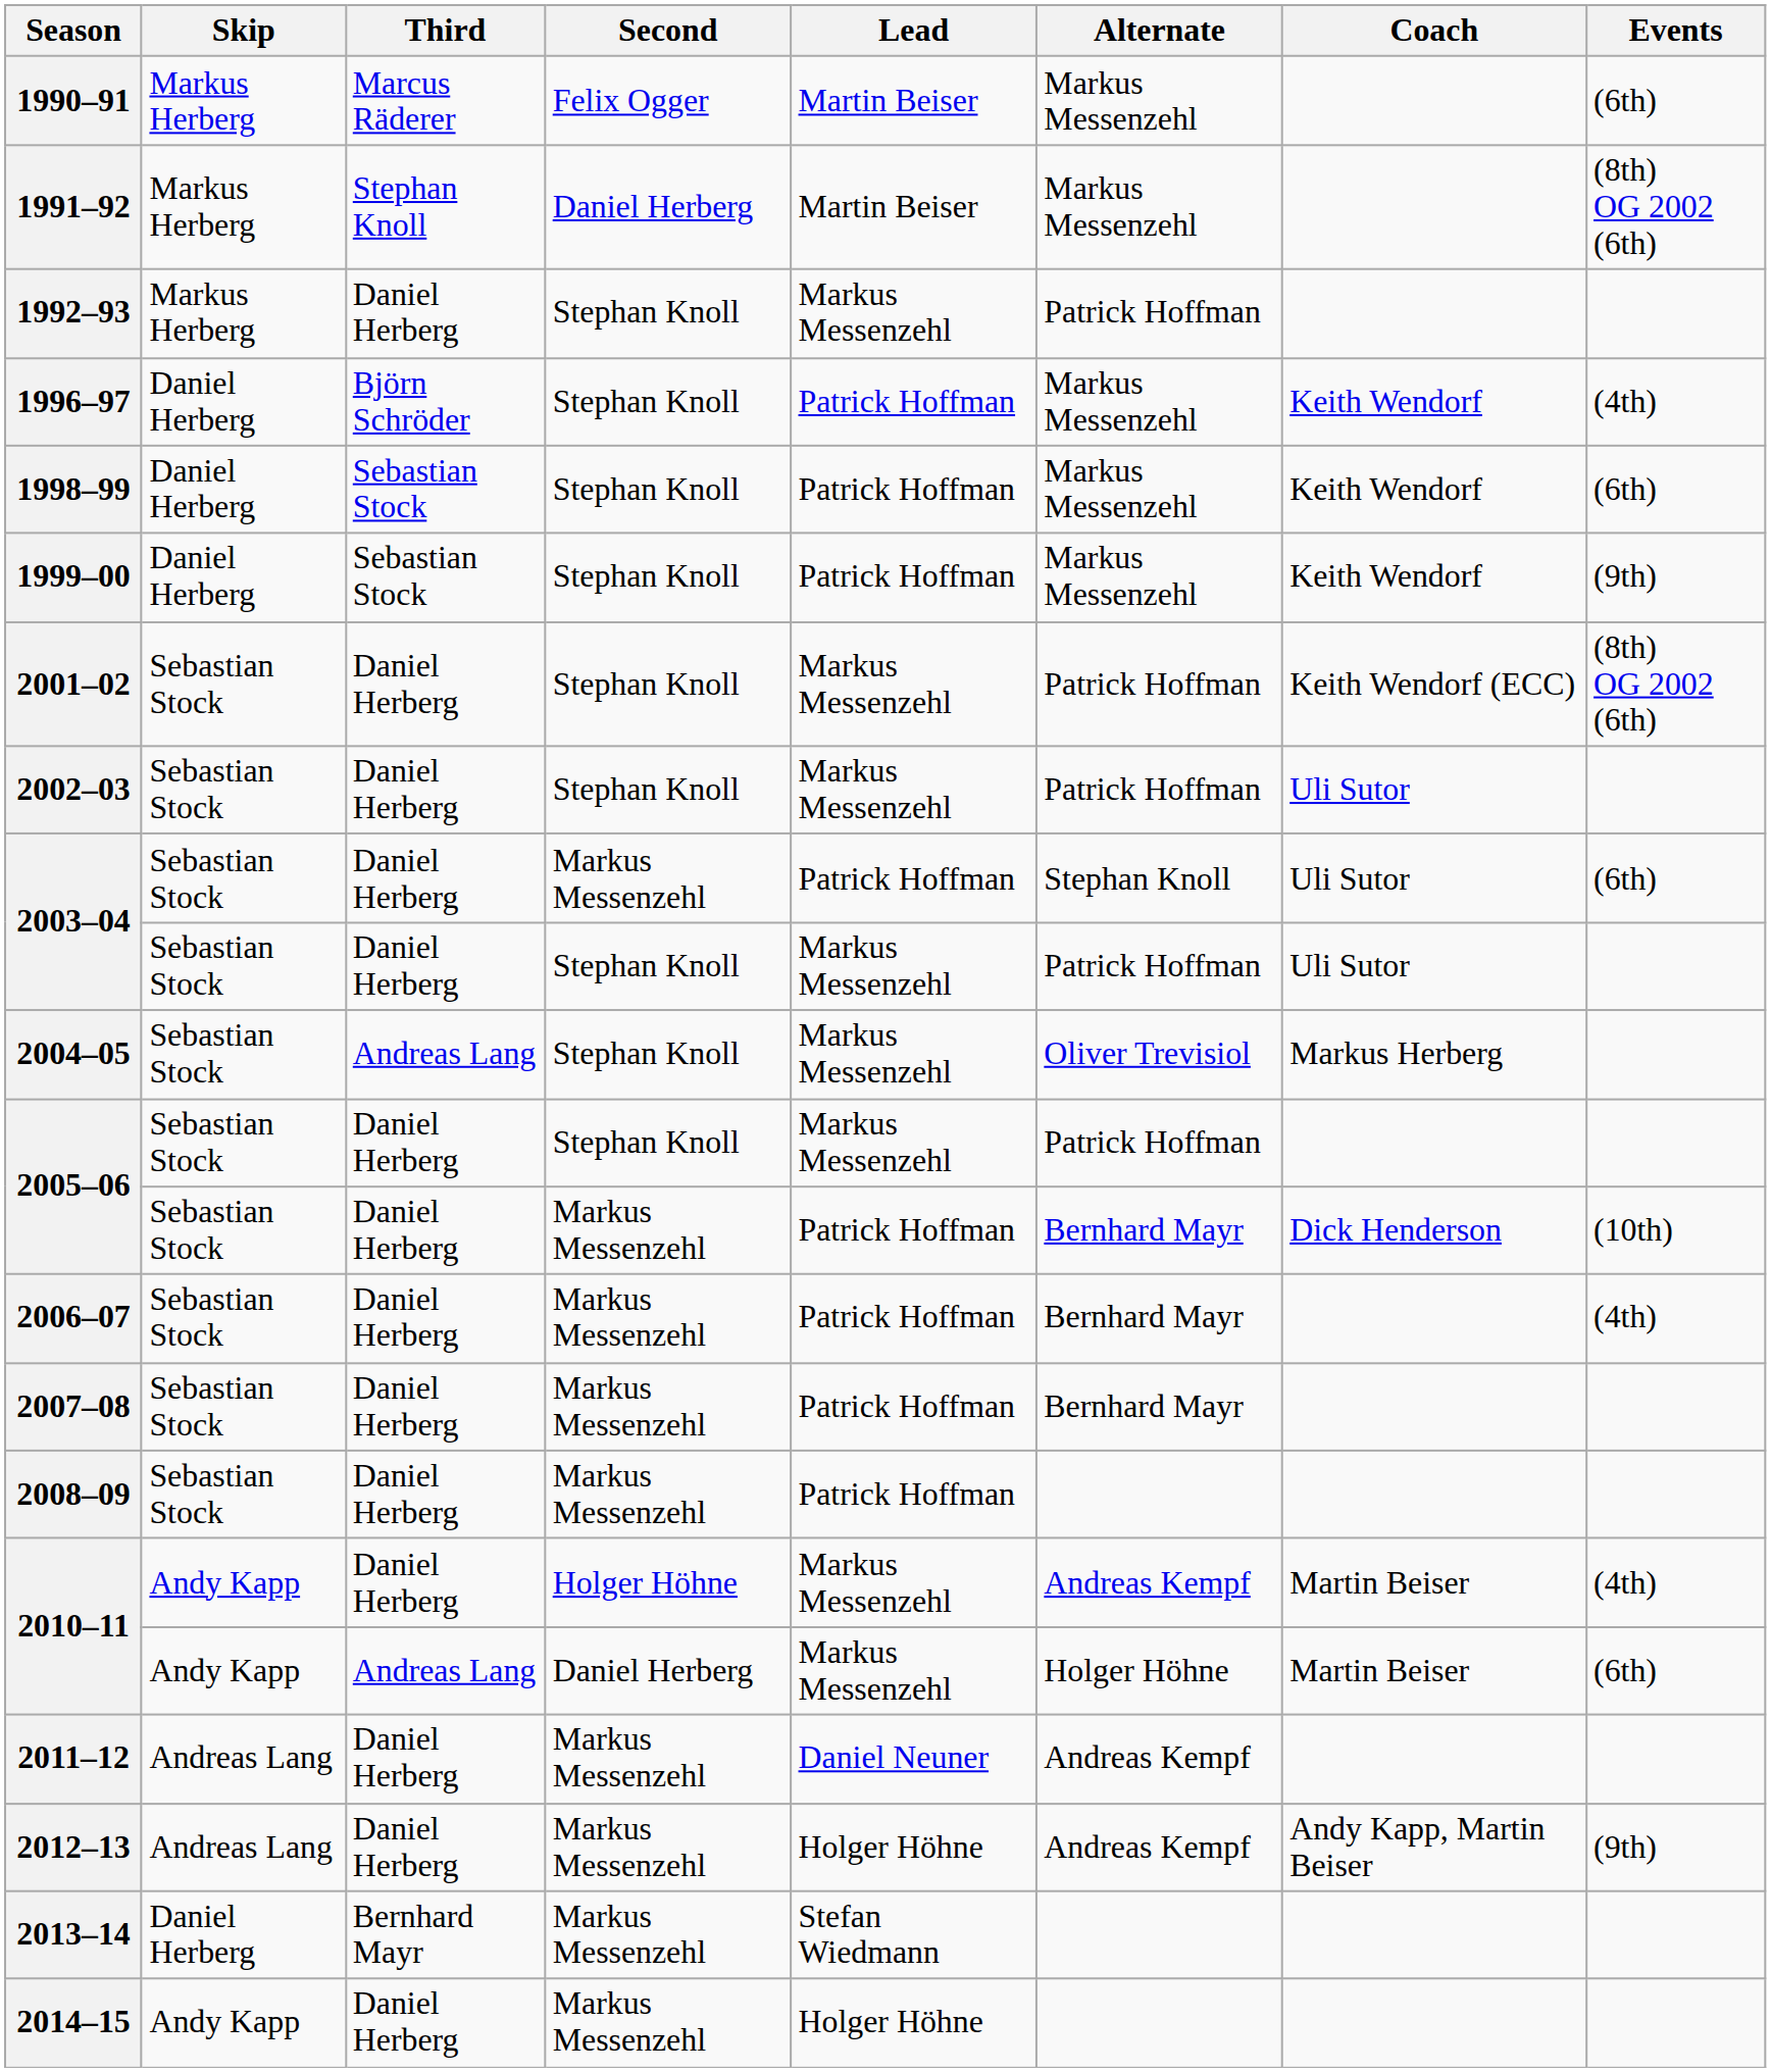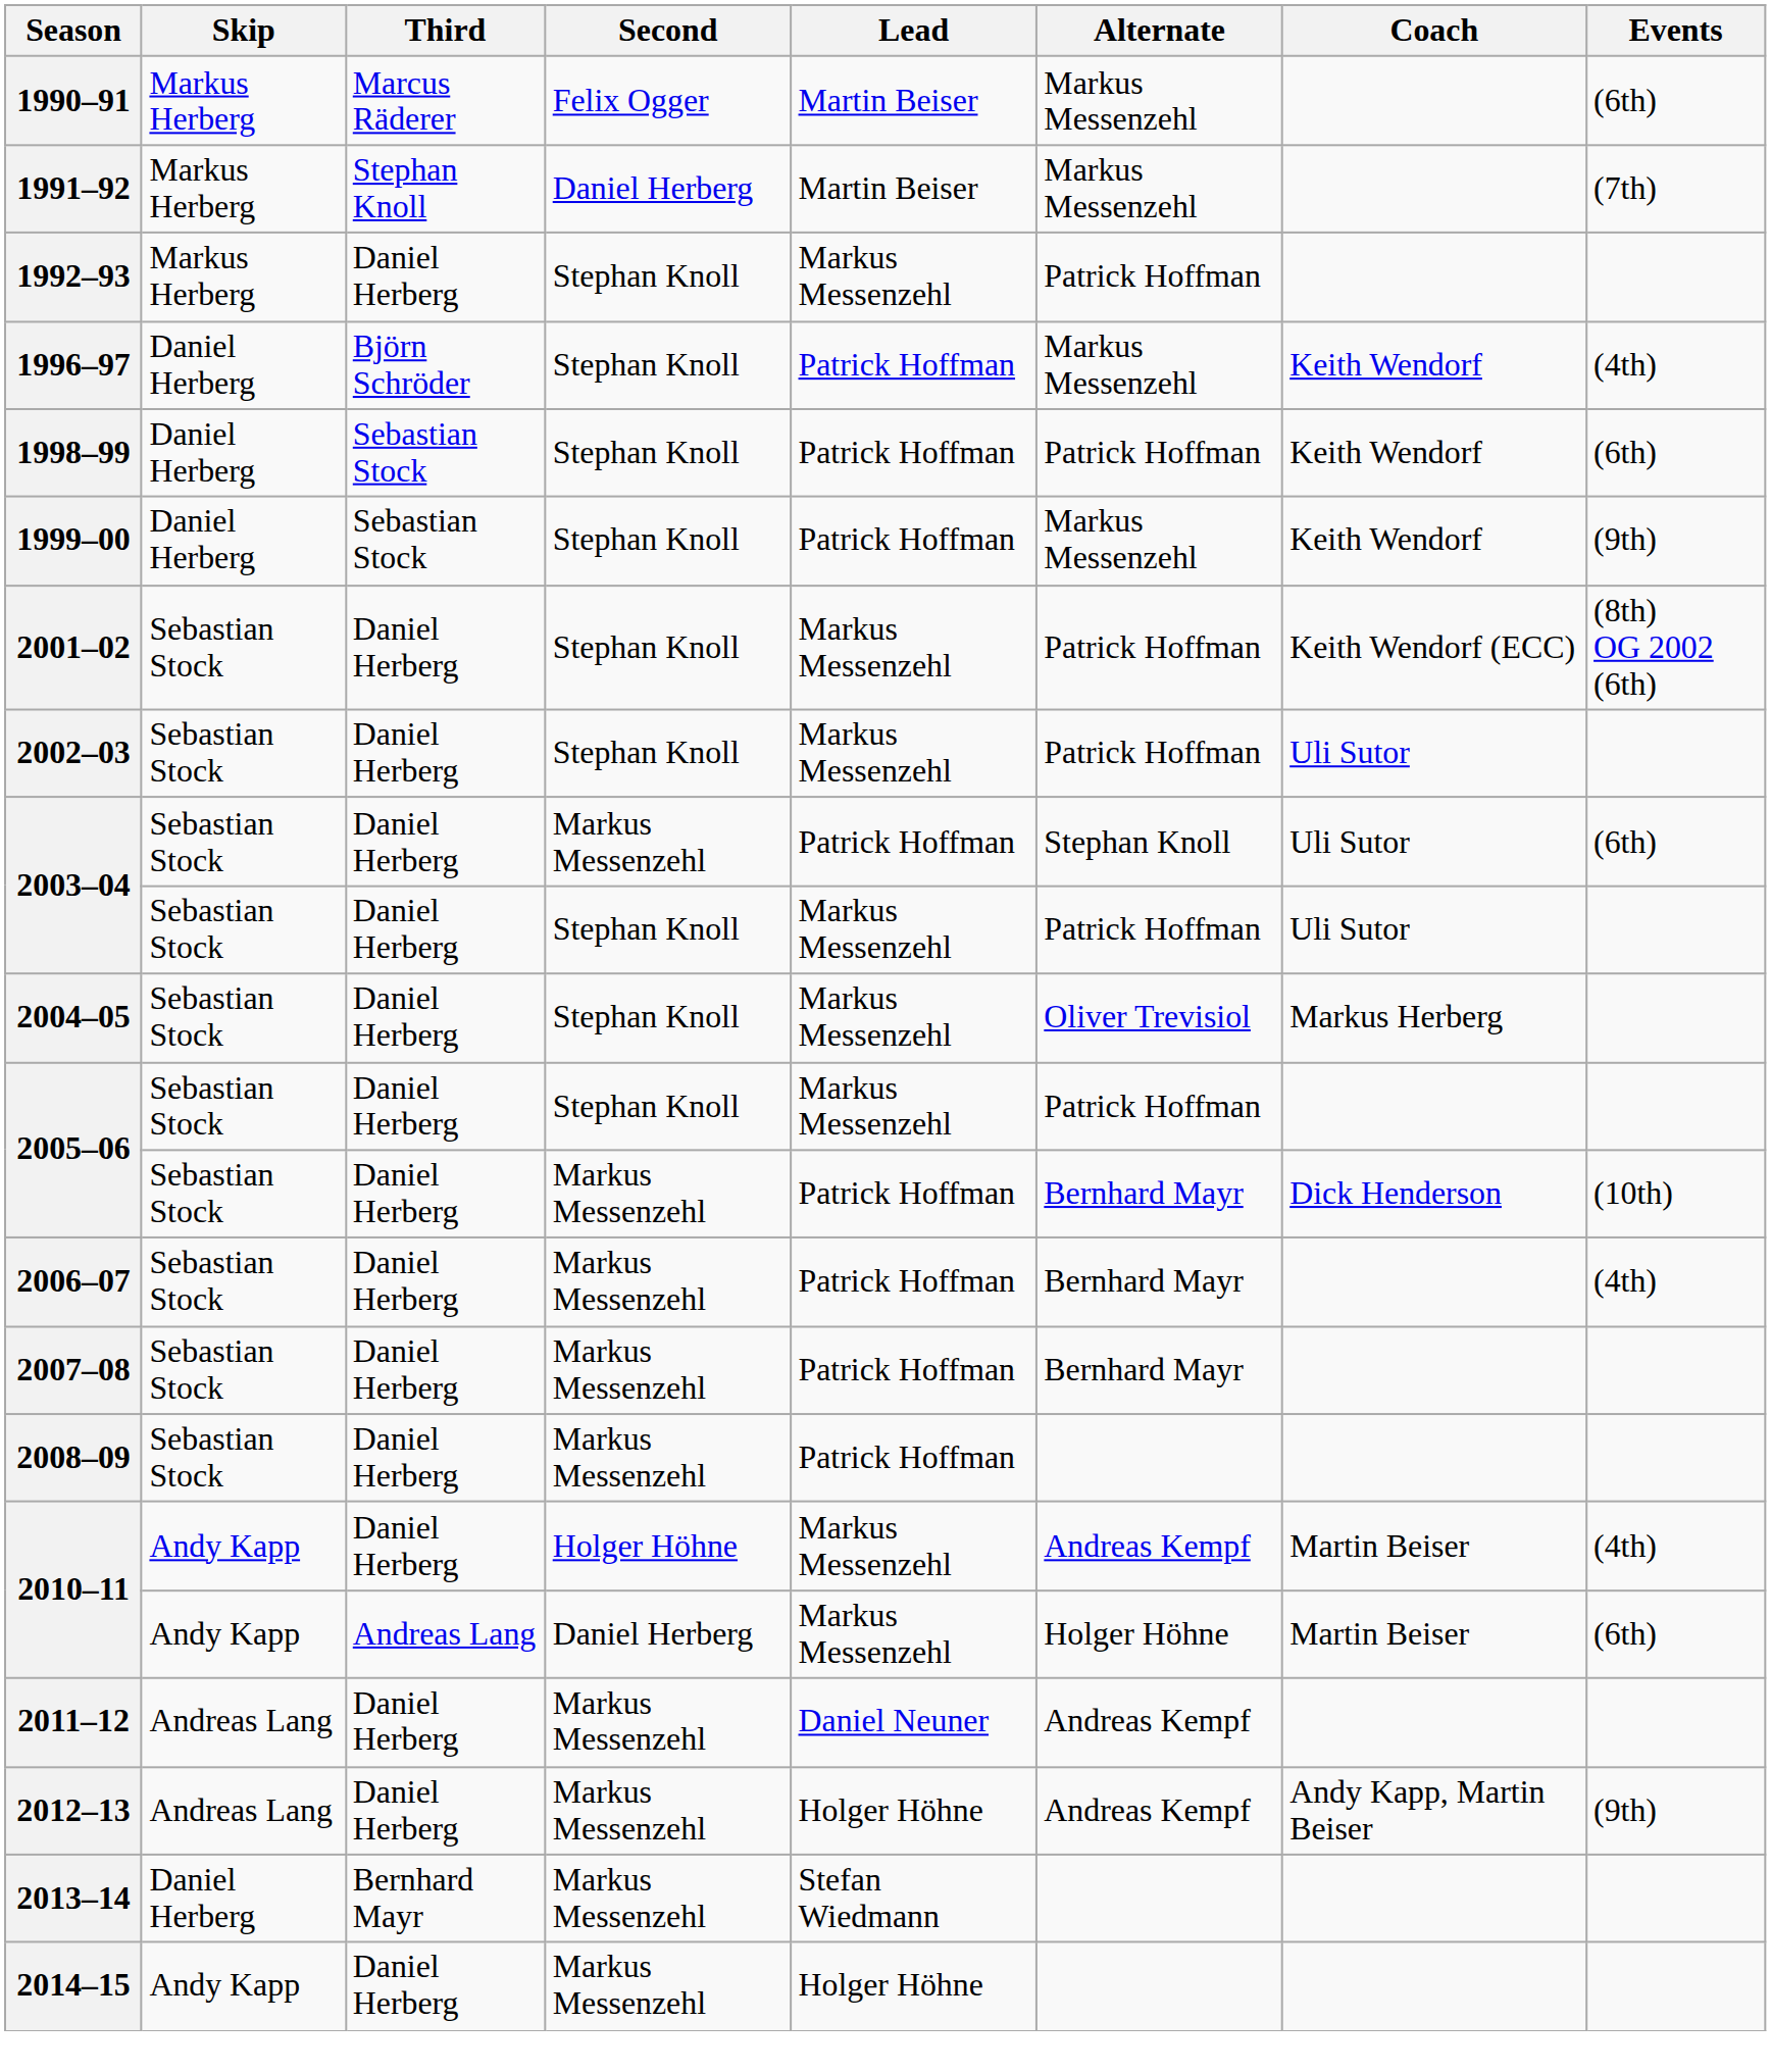1991–92 | Events: (8th) OG 2002 (6th) -> (7th)
1998–99 | Alternate: Markus Messenzehl -> Patrick Hoffman
2004–05 | Third: Andreas Lang -> Daniel Herberg
